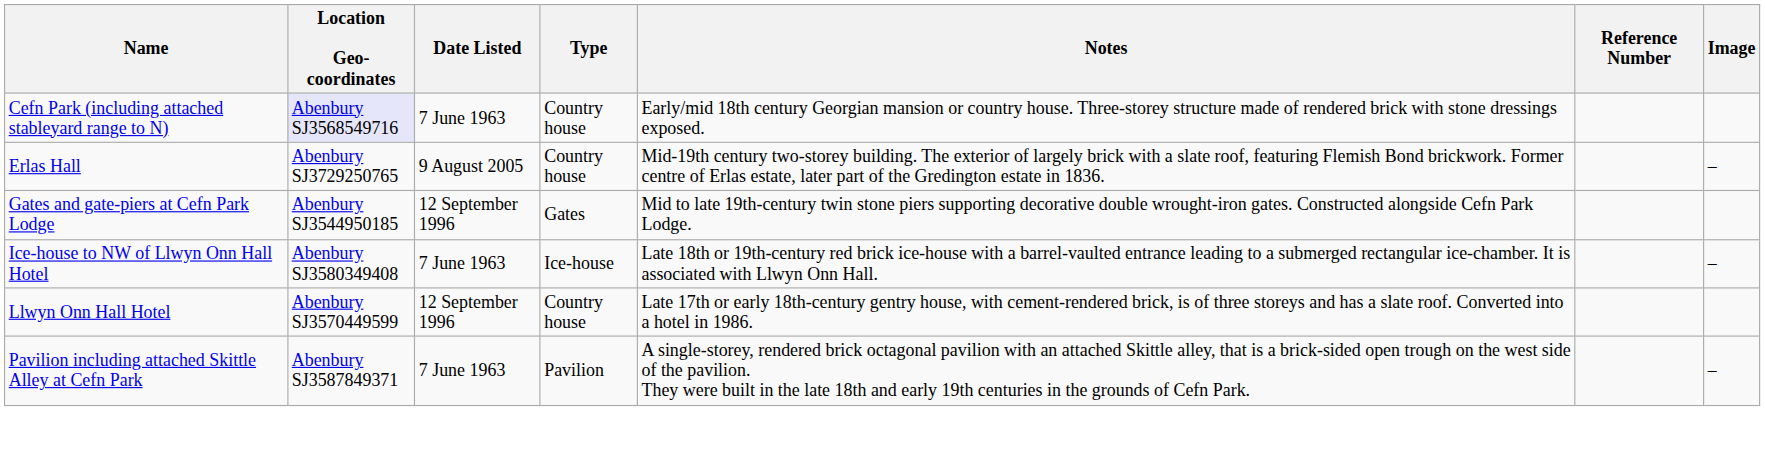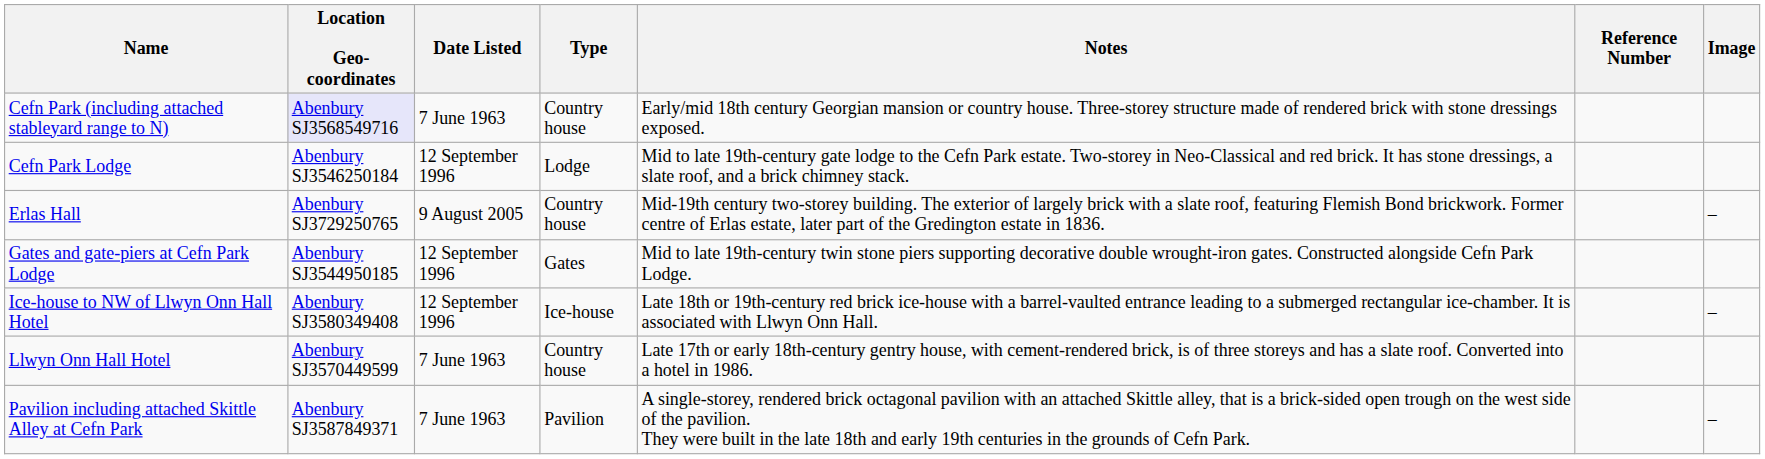+ row: Cefn Park Lodge | Abenbury SJ3546250184 | 12 September 1996 | Lodge | Mid to late 19th-century gate lodge to the Cefn Park estate. Two-storey in Neo-Classical and red brick. It has stone dressings, a slate roof, and a brick chimney stack.
Ice-house to NW of Llwyn Onn Hall Hotel | Date Listed: 7 June 1963 -> 12 September 1996
Llwyn Onn Hall Hotel | Date Listed: 12 September 1996 -> 7 June 1963
